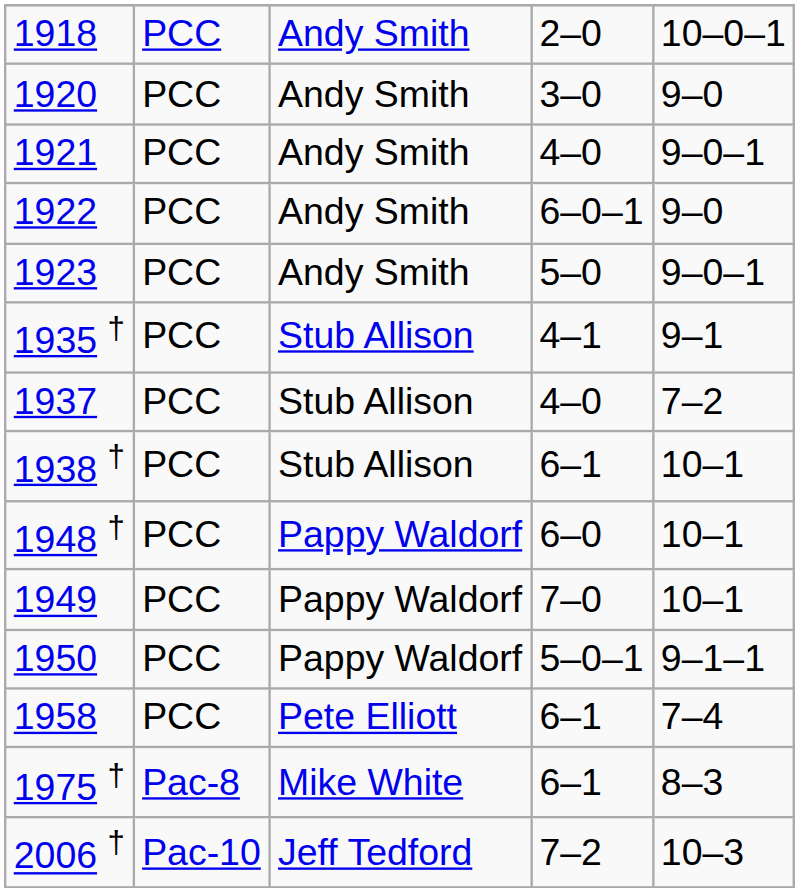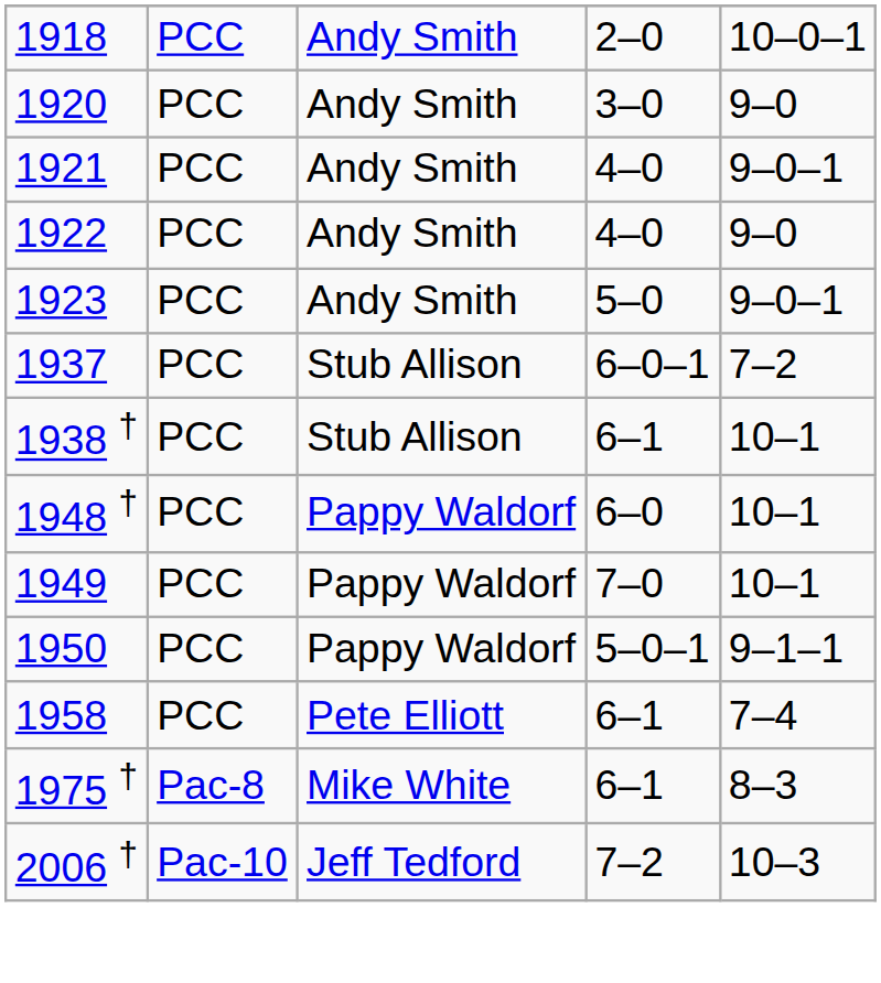1922 | column 4: 6–0–1 -> 4–0
- row: 1935 † | PCC | Stub Allison | 4–1 | 9–1
1937 | column 4: 4–0 -> 6–0–1
